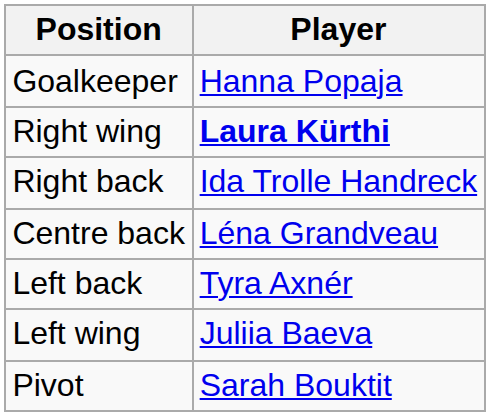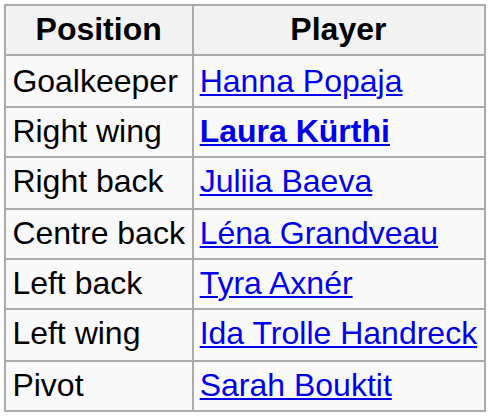Right back | Player: Ida Trolle Handreck -> Juliia Baeva
Left wing | Player: Juliia Baeva -> Ida Trolle Handreck
